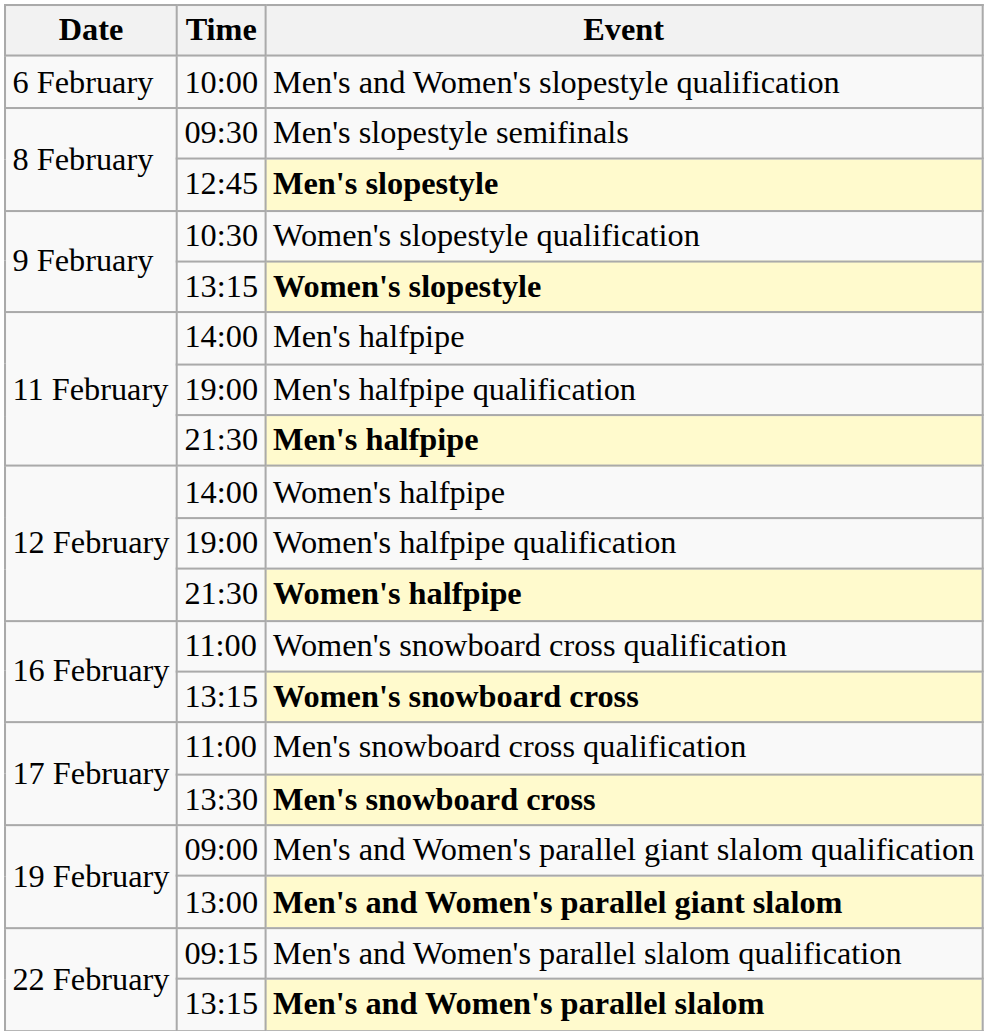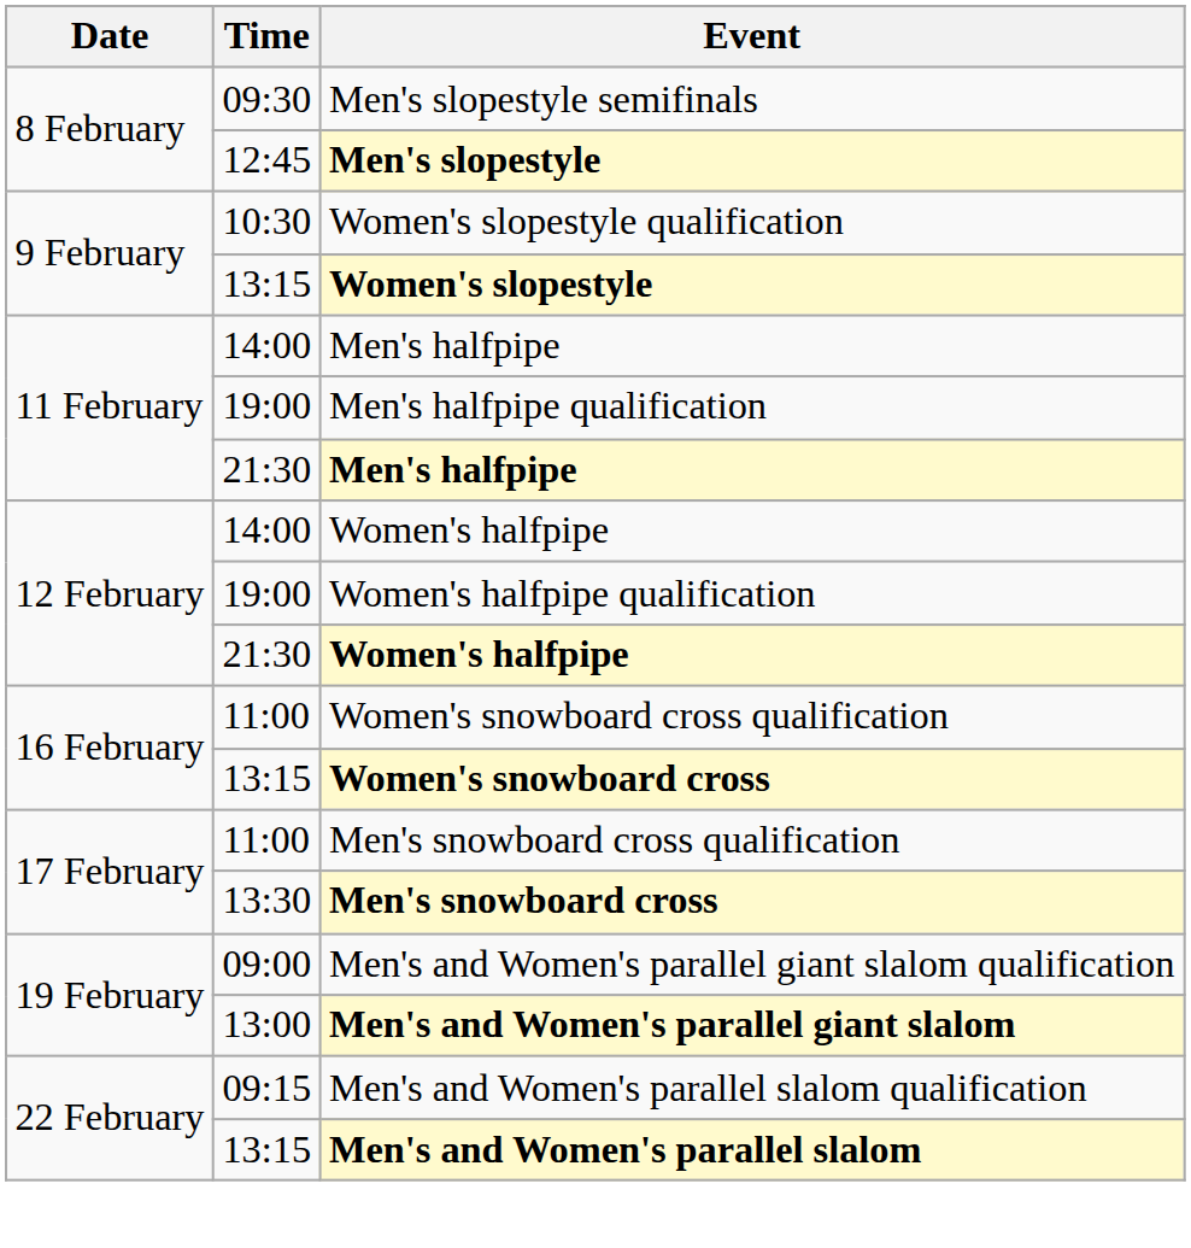- row: 6 February | 10:00 | Men's and Women's slopestyle qualification
